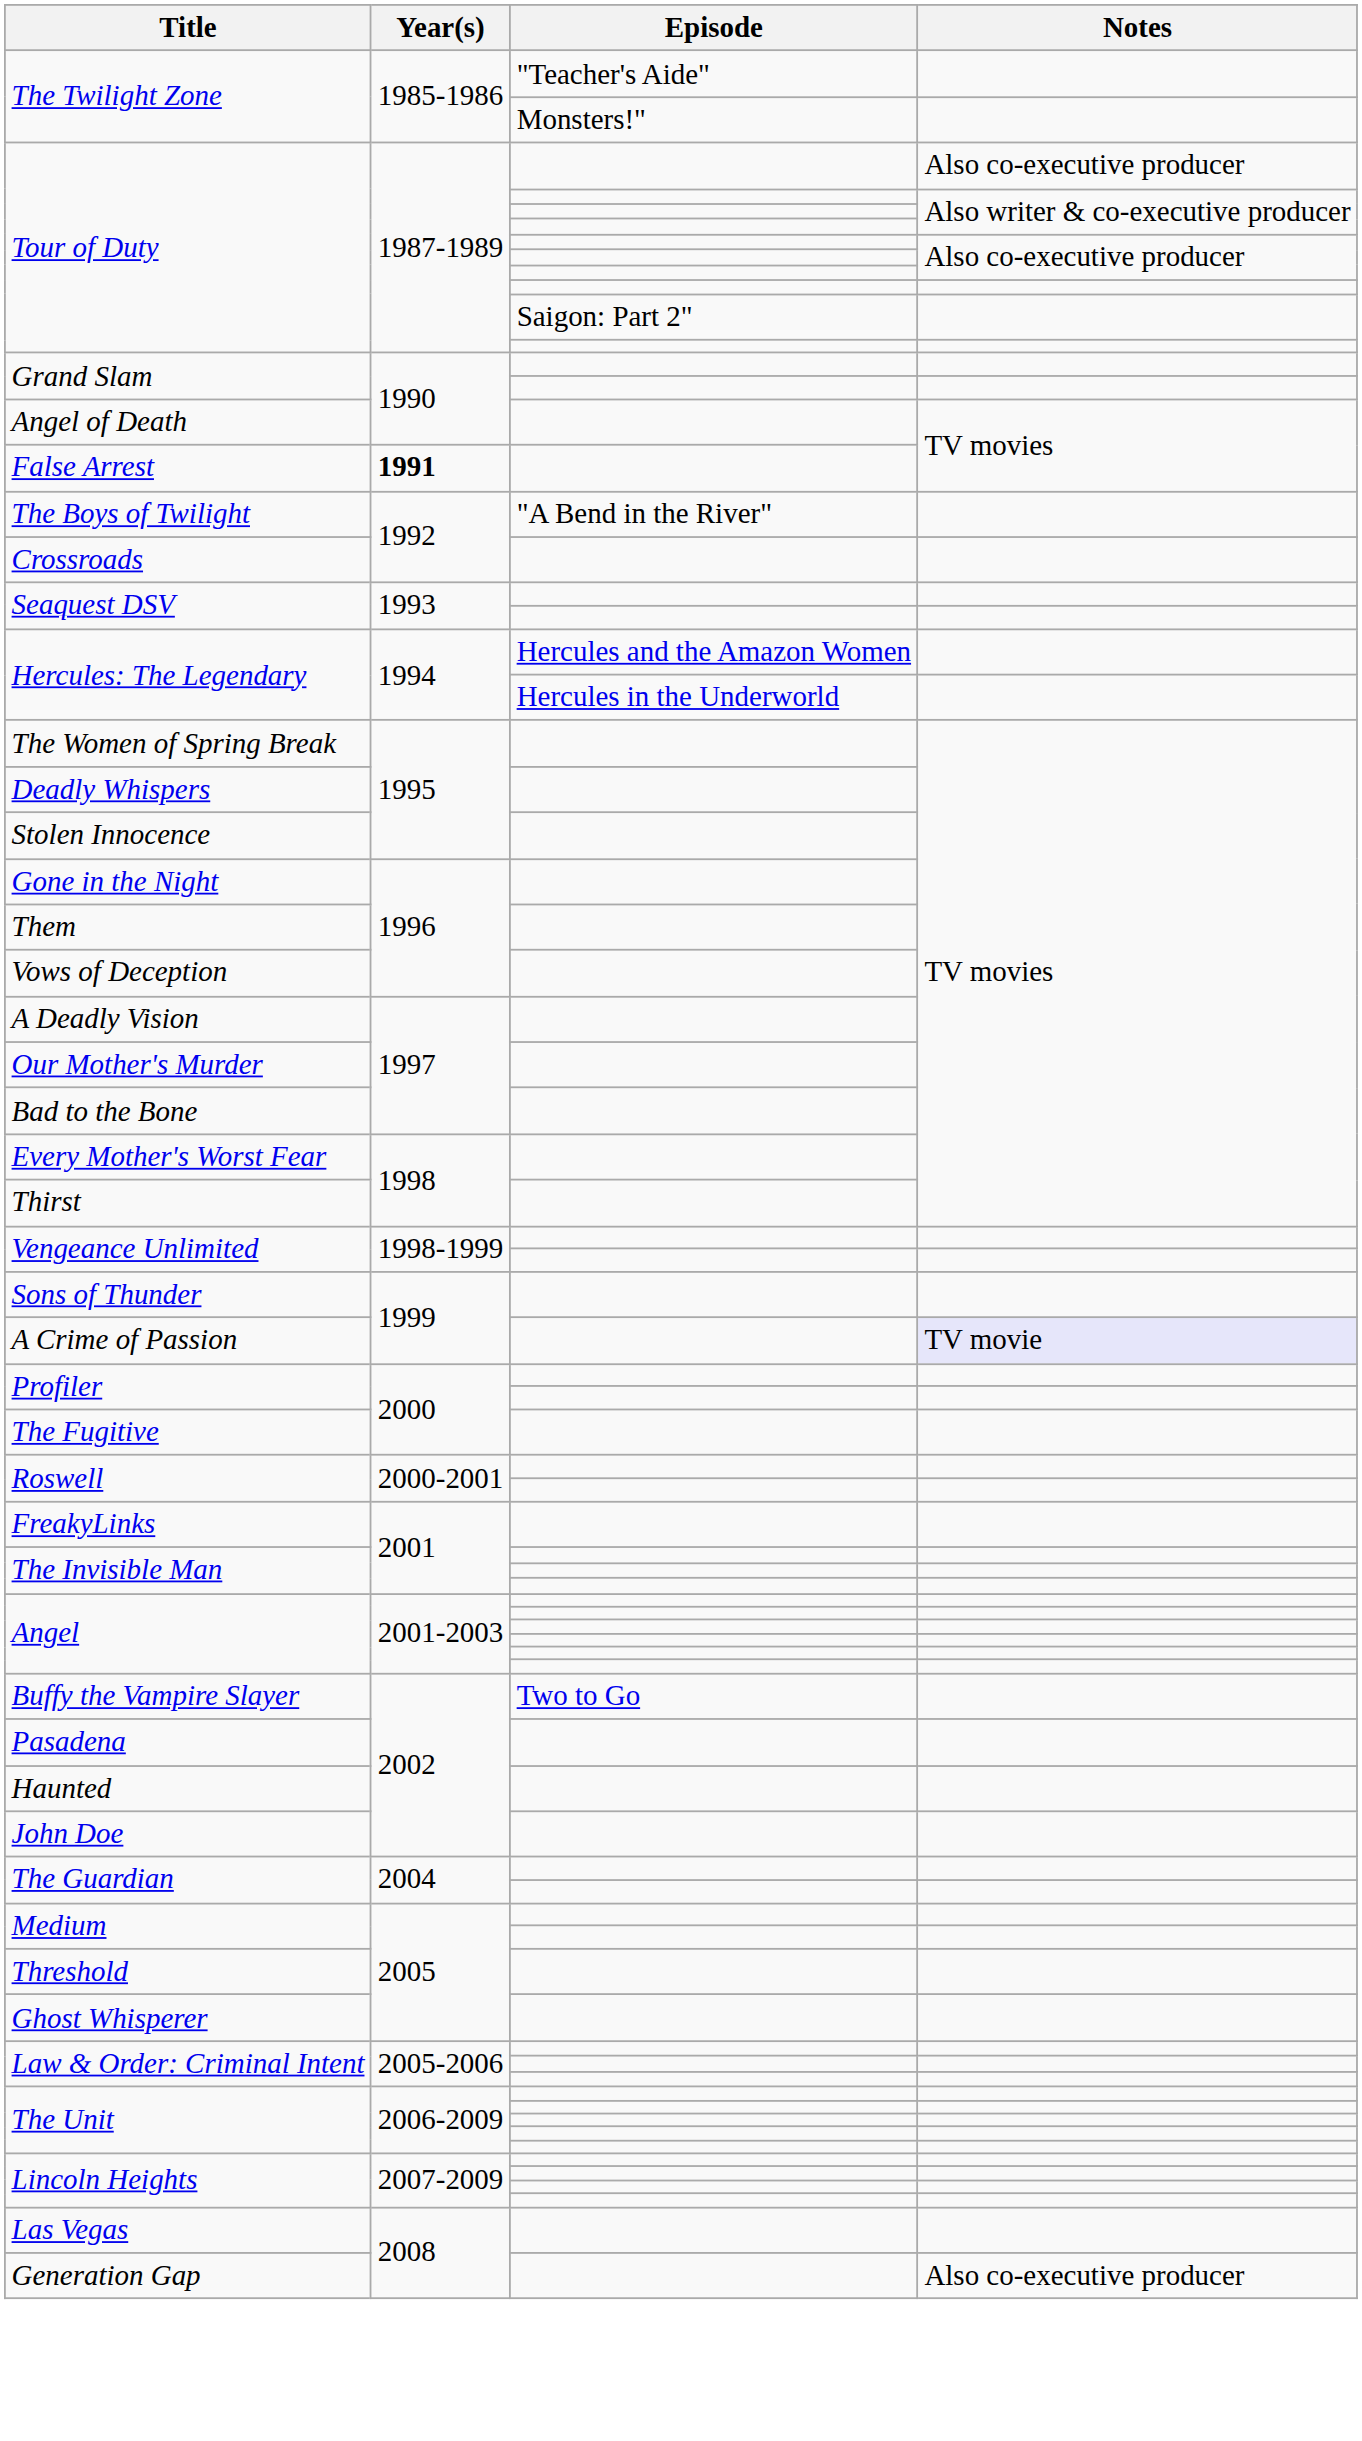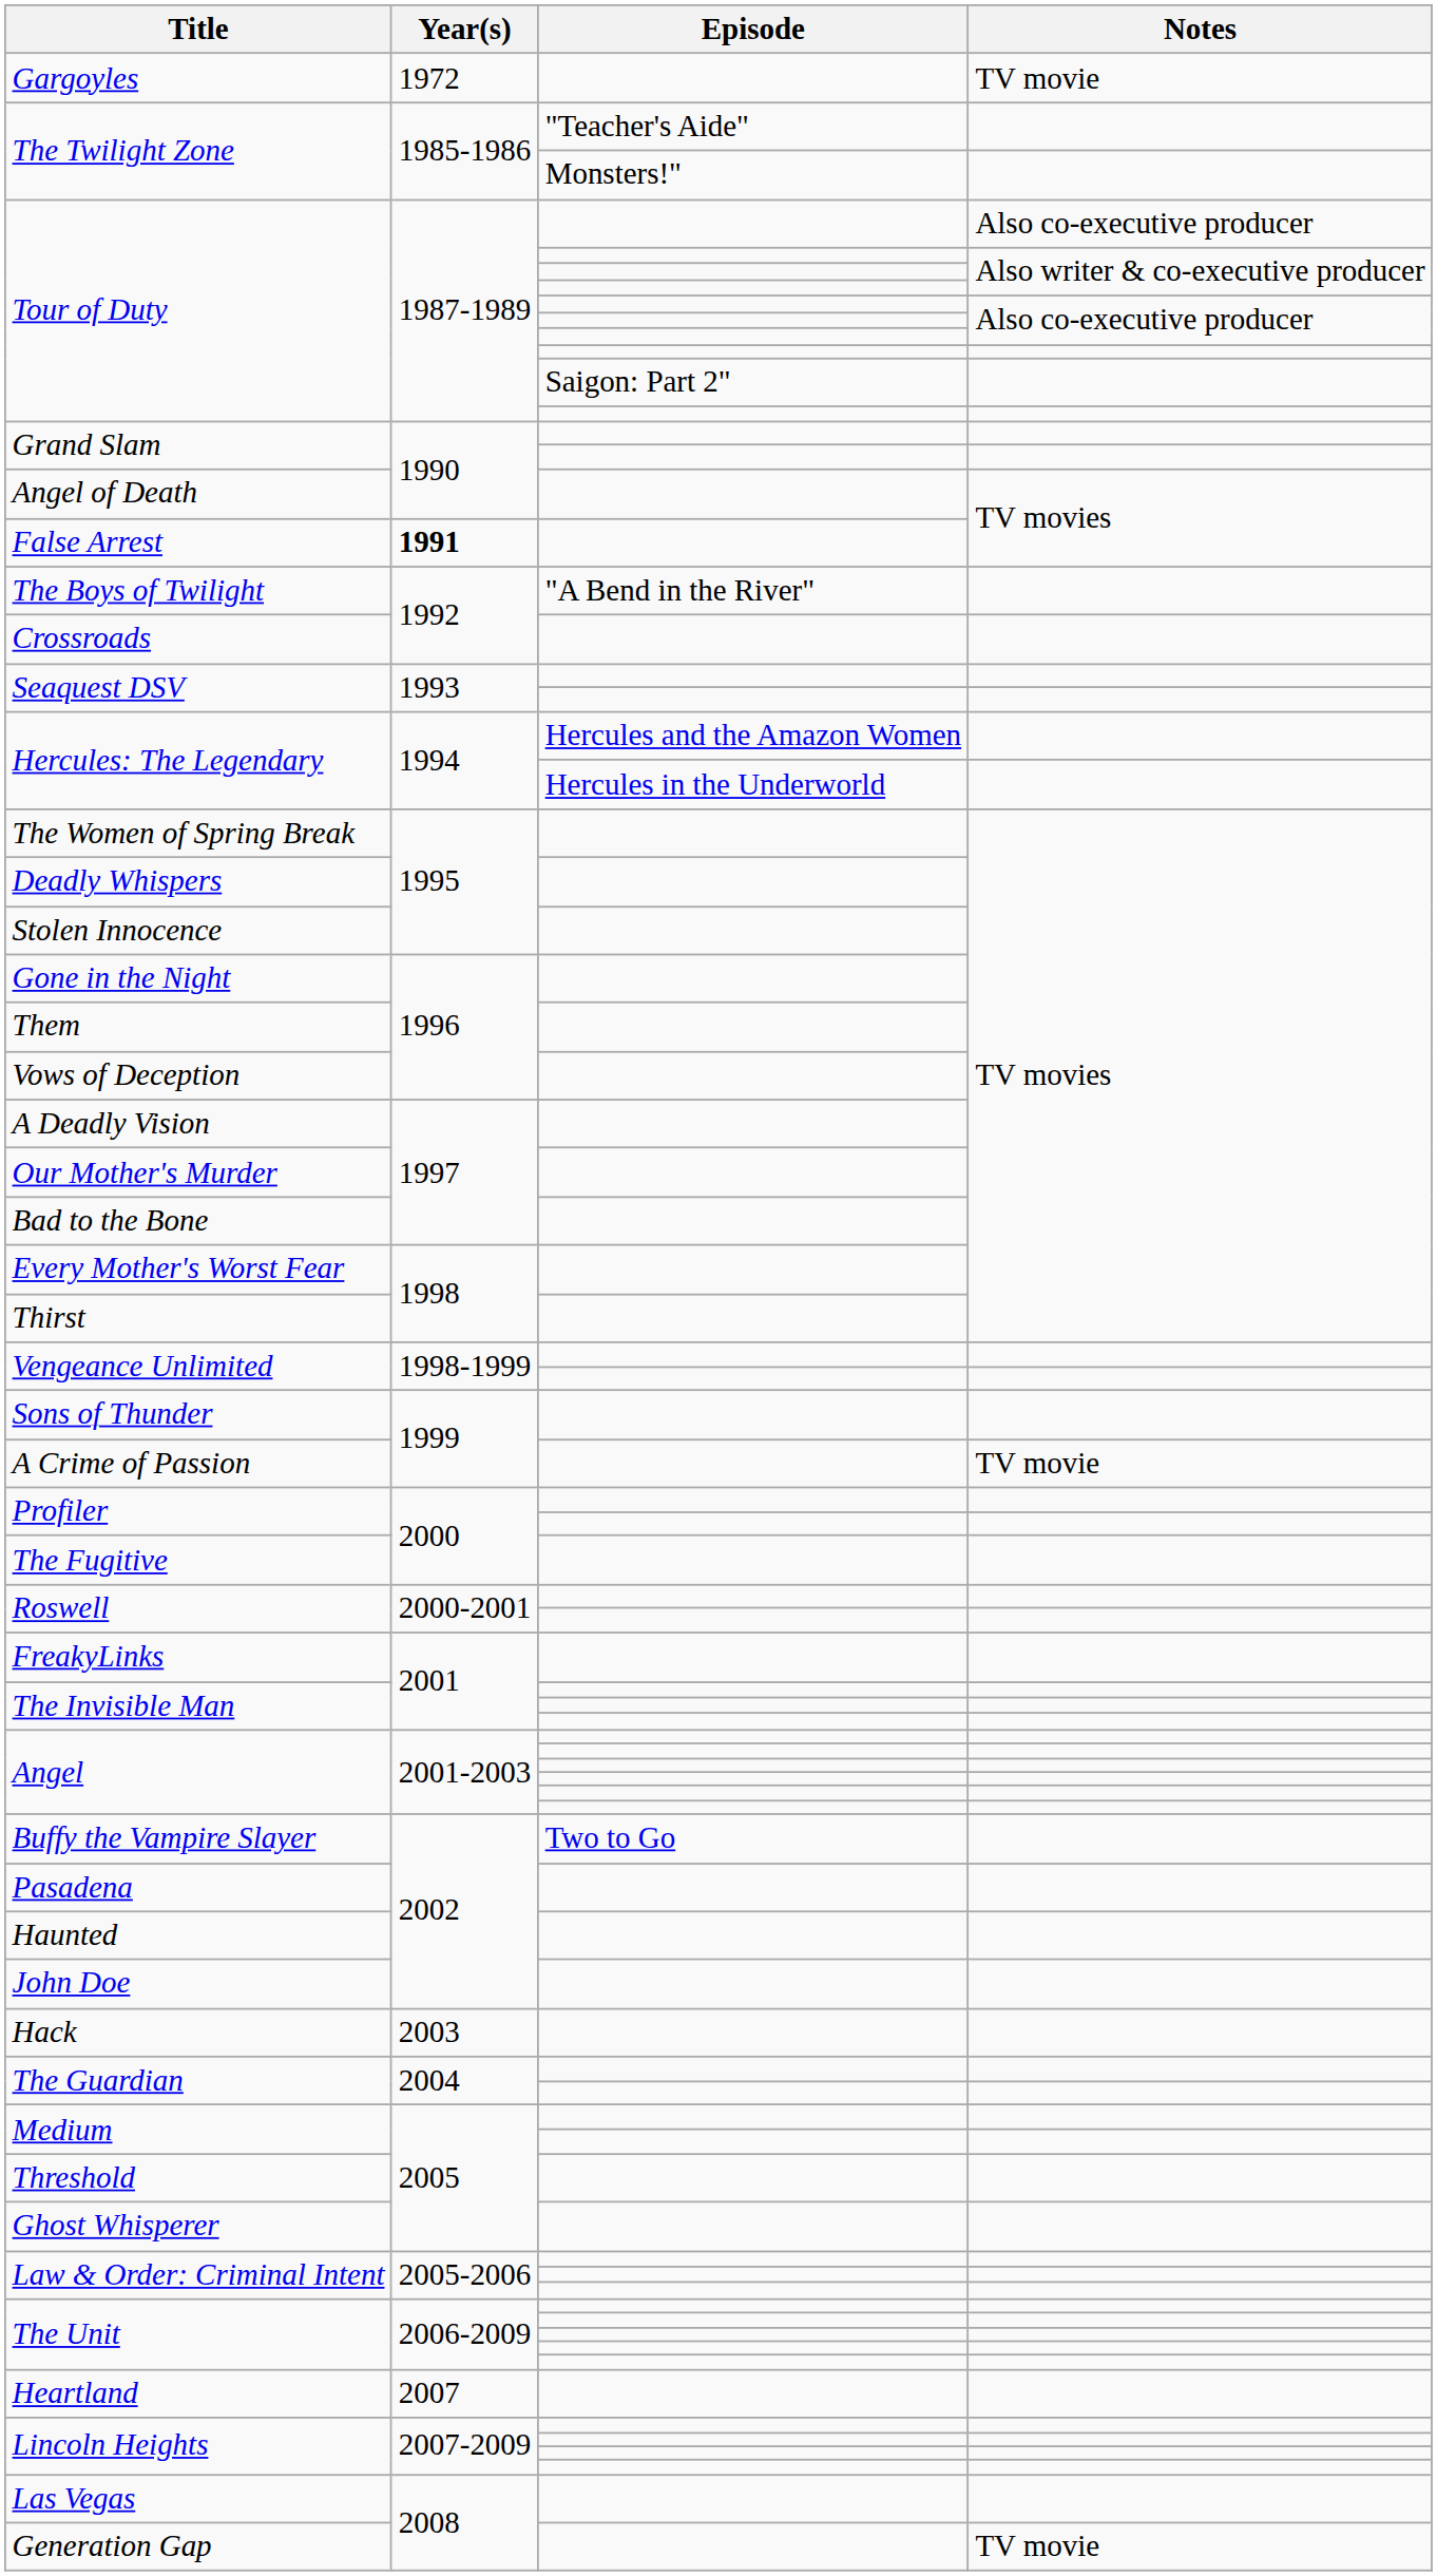+ row: Gargoyles | 1972 | TV movie
A Crime of Passion | Notes: lavender background -> no background
+ row: Hack | 2003
+ row: Heartland | 2007
Generation Gap | Notes: Also co-executive producer -> TV movie
